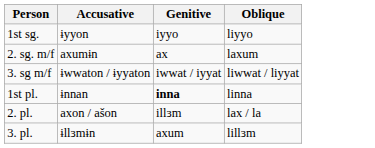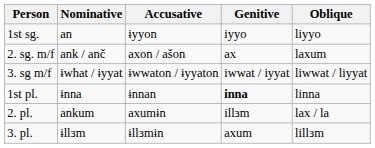+ column: Nominative | an | ank / anč | ɨwhat / ɨyyat | ɨnna | ankum | ɨllɜm
2. sg. m/f | Accusative: axumɨn -> axon / ašon
2. pl. | Accusative: axon / ašon -> axumɨn
